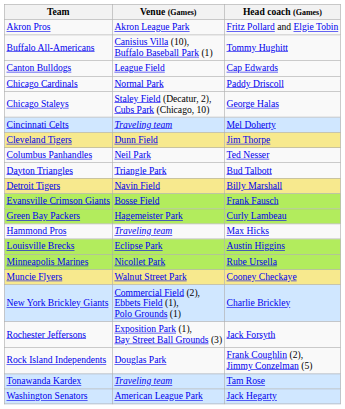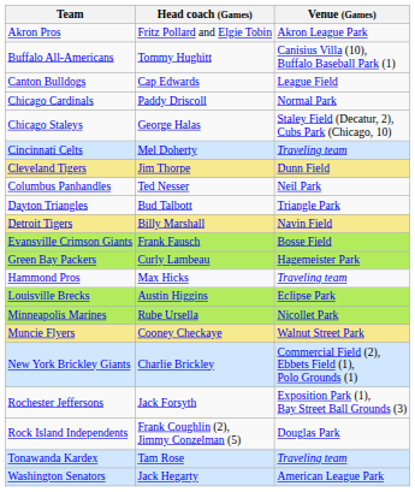columns swapped: Head coach (Games) <-> Venue (Games)
